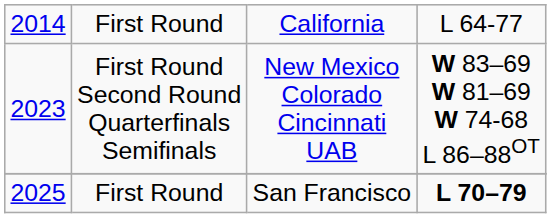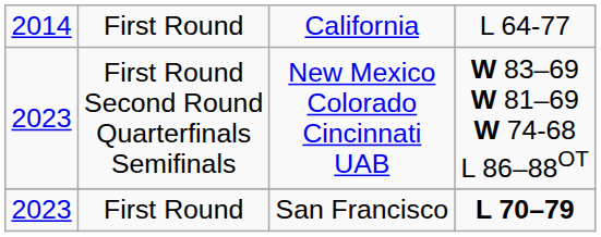First Round / San Francisco | column 1: 2025 -> 2023
